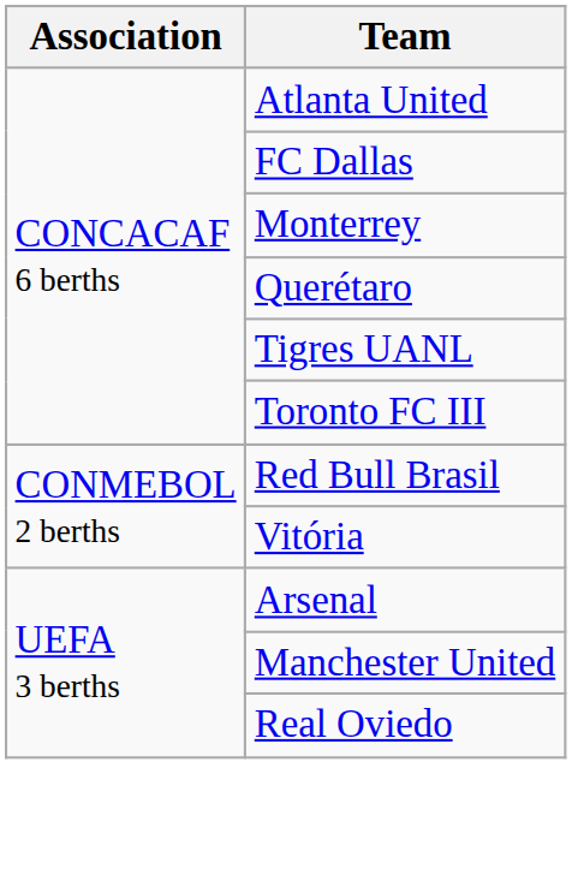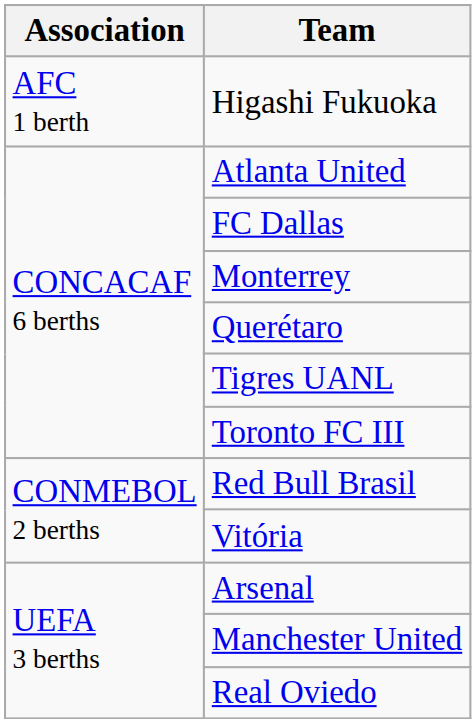+ row: AFC 1 berth | Higashi Fukuoka
